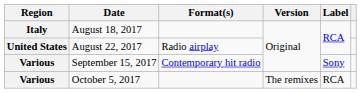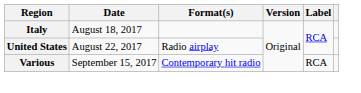September 15, 2017 | Label: Sony -> RCA
- row: Various | October 5, 2017 | The remixes | RCA
